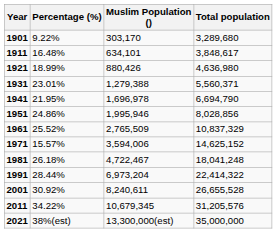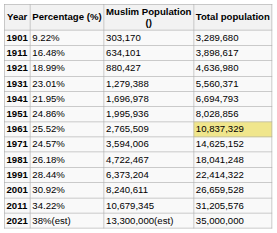1911 | Total population: 3,848,617 -> 3,898,617
1921 | Muslim Population (): 880,426 -> 880,427
1941 | Total population: 6,694,790 -> 6,694,793
1951 | Muslim Population (): 1,995,946 -> 1,995,936
1961 | Total population: no background -> khaki background
1971 | Percentage (%): 15.57% -> 24.57%
1991 | Muslim Population (): 6,973,204 -> 6,373,204
2001 | Total population: 26,655,528 -> 26,659,528
